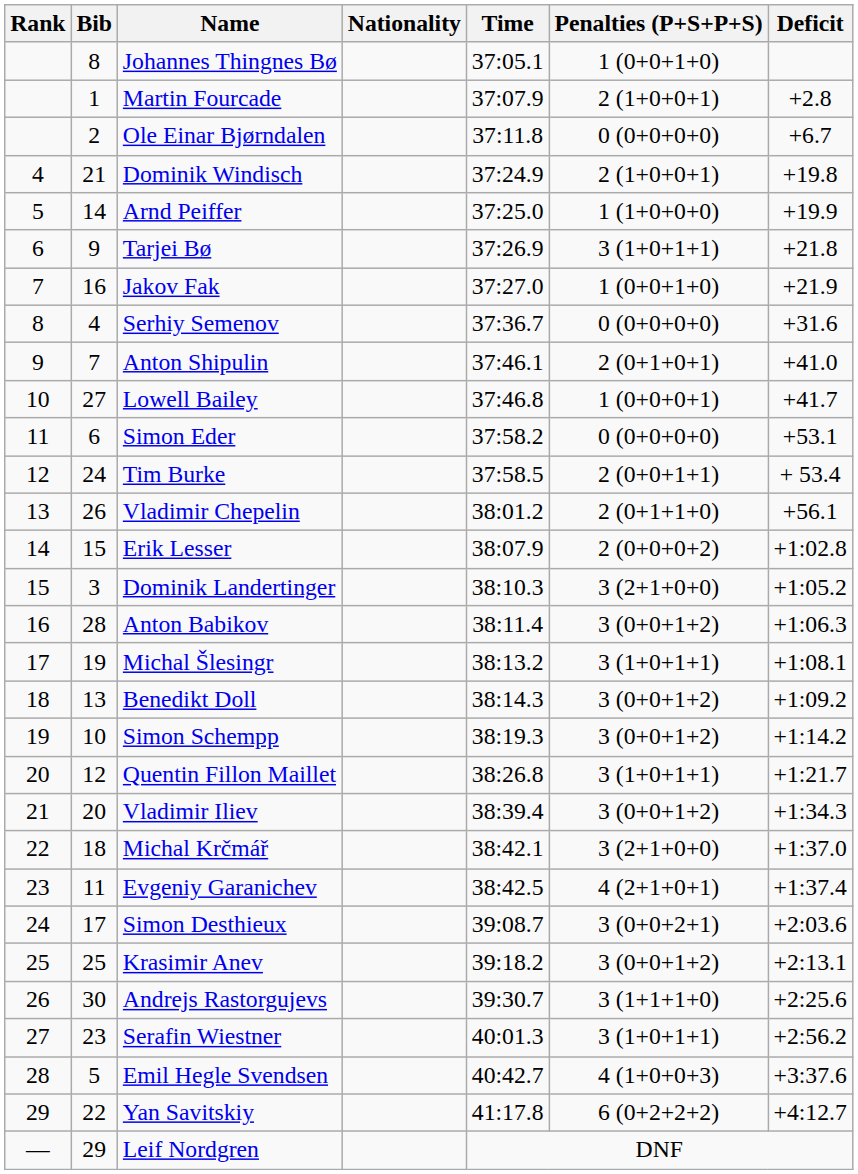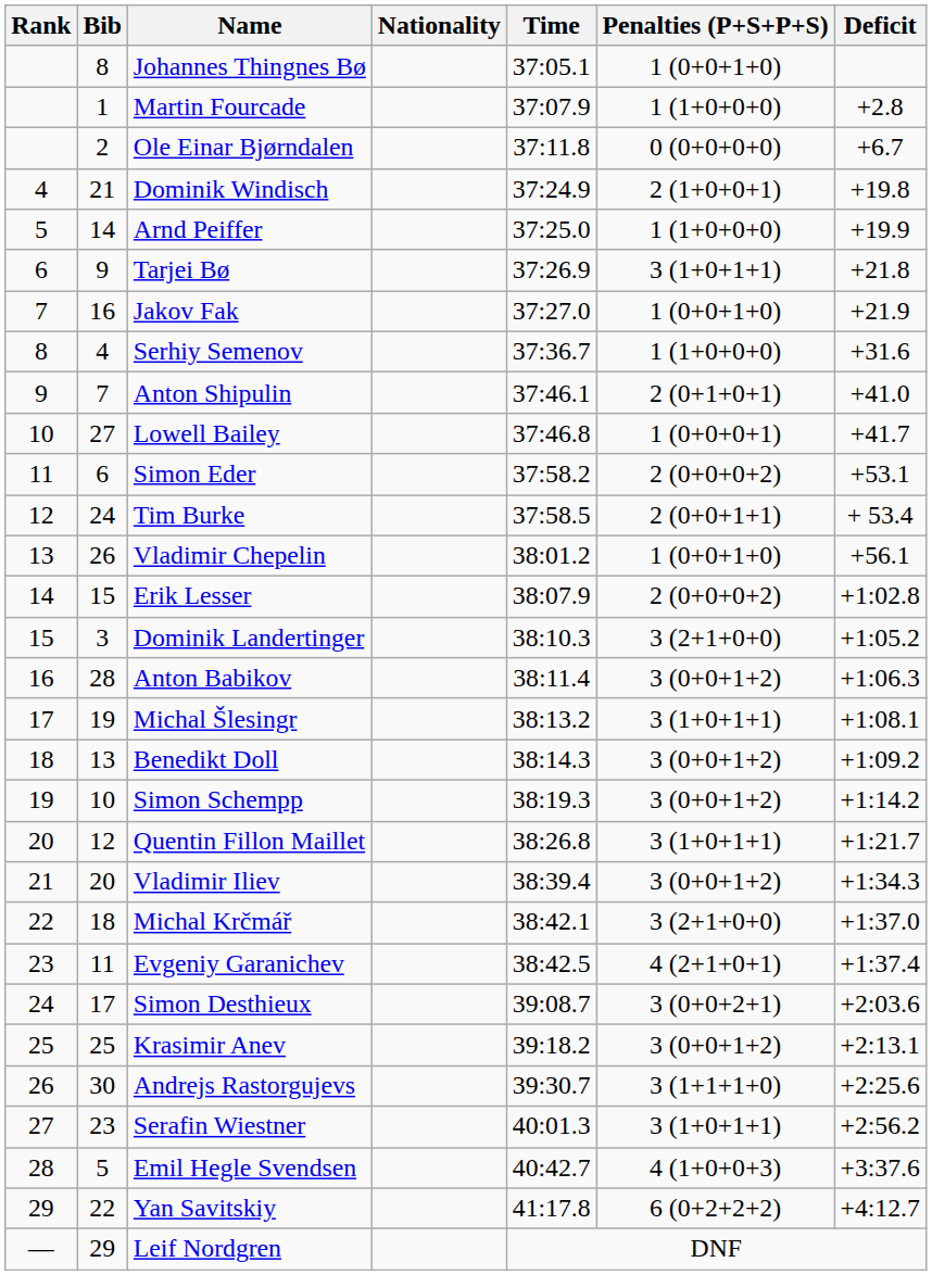Martin Fourcade | Penalties (P+S+P+S): 2 (1+0+0+1) -> 1 (1+0+0+0)
Serhiy Semenov | Penalties (P+S+P+S): 0 (0+0+0+0) -> 1 (1+0+0+0)
Simon Eder | Penalties (P+S+P+S): 0 (0+0+0+0) -> 2 (0+0+0+2)
Vladimir Chepelin | Penalties (P+S+P+S): 2 (0+1+1+0) -> 1 (0+0+1+0)
